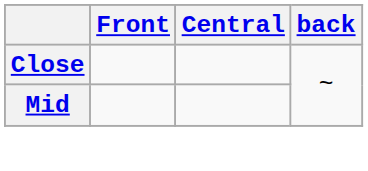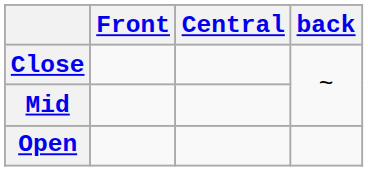+ row: Open
